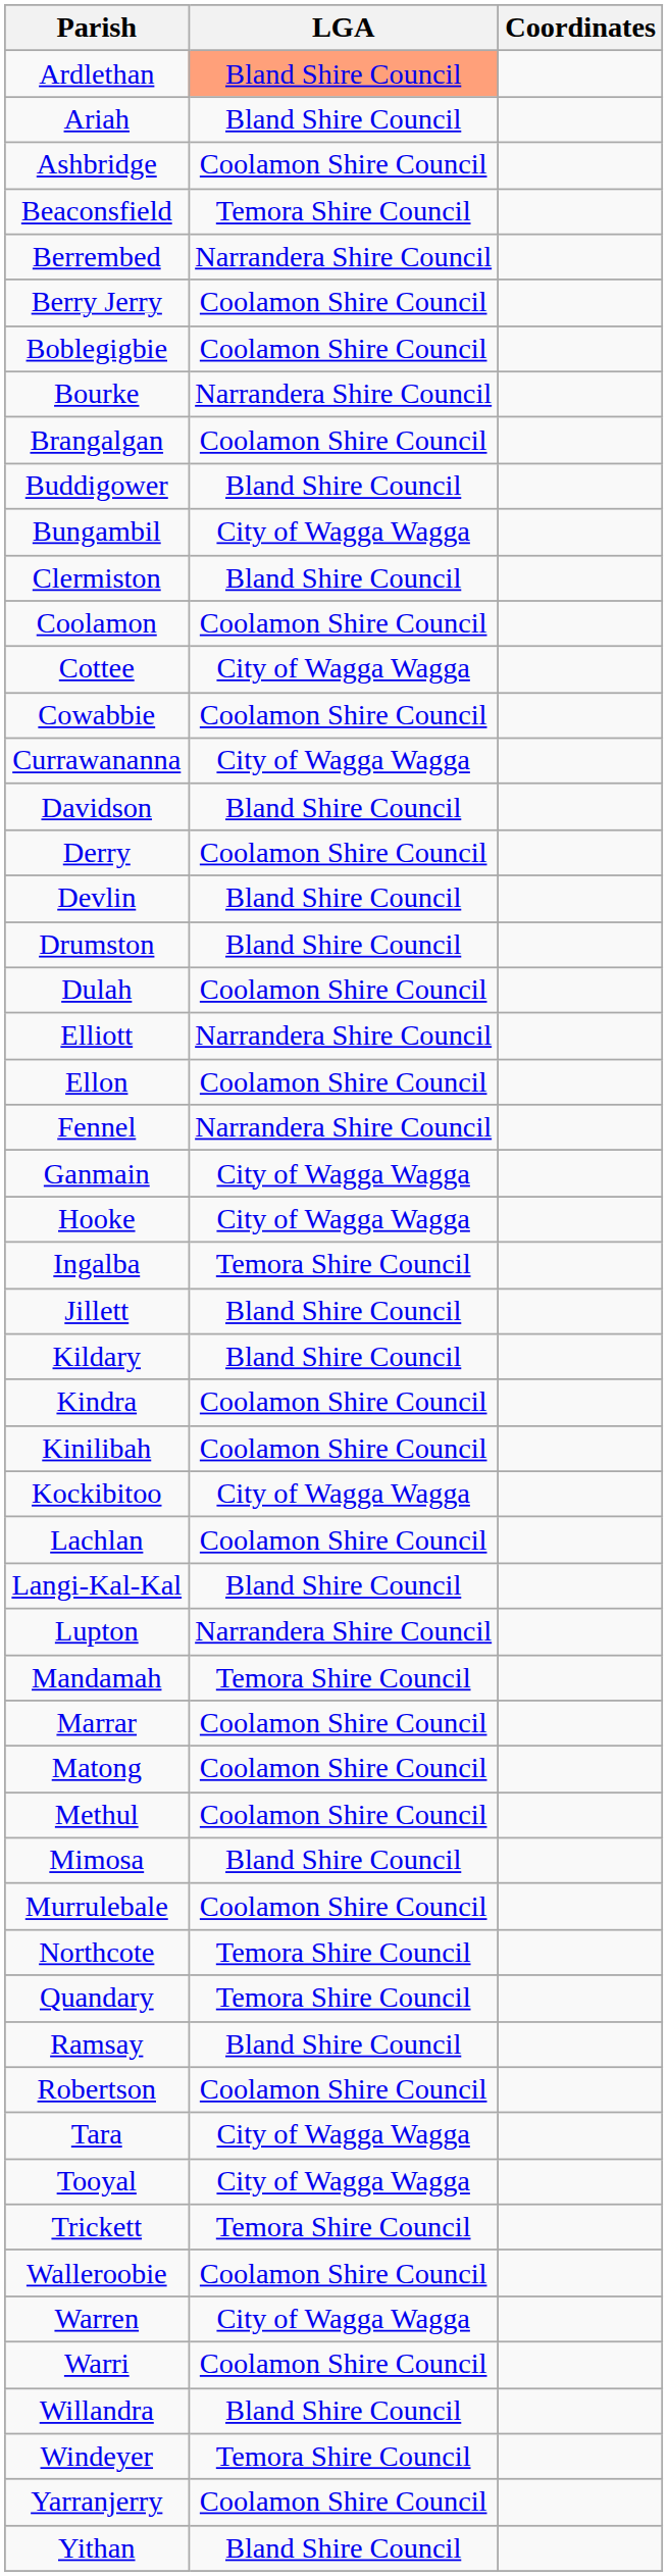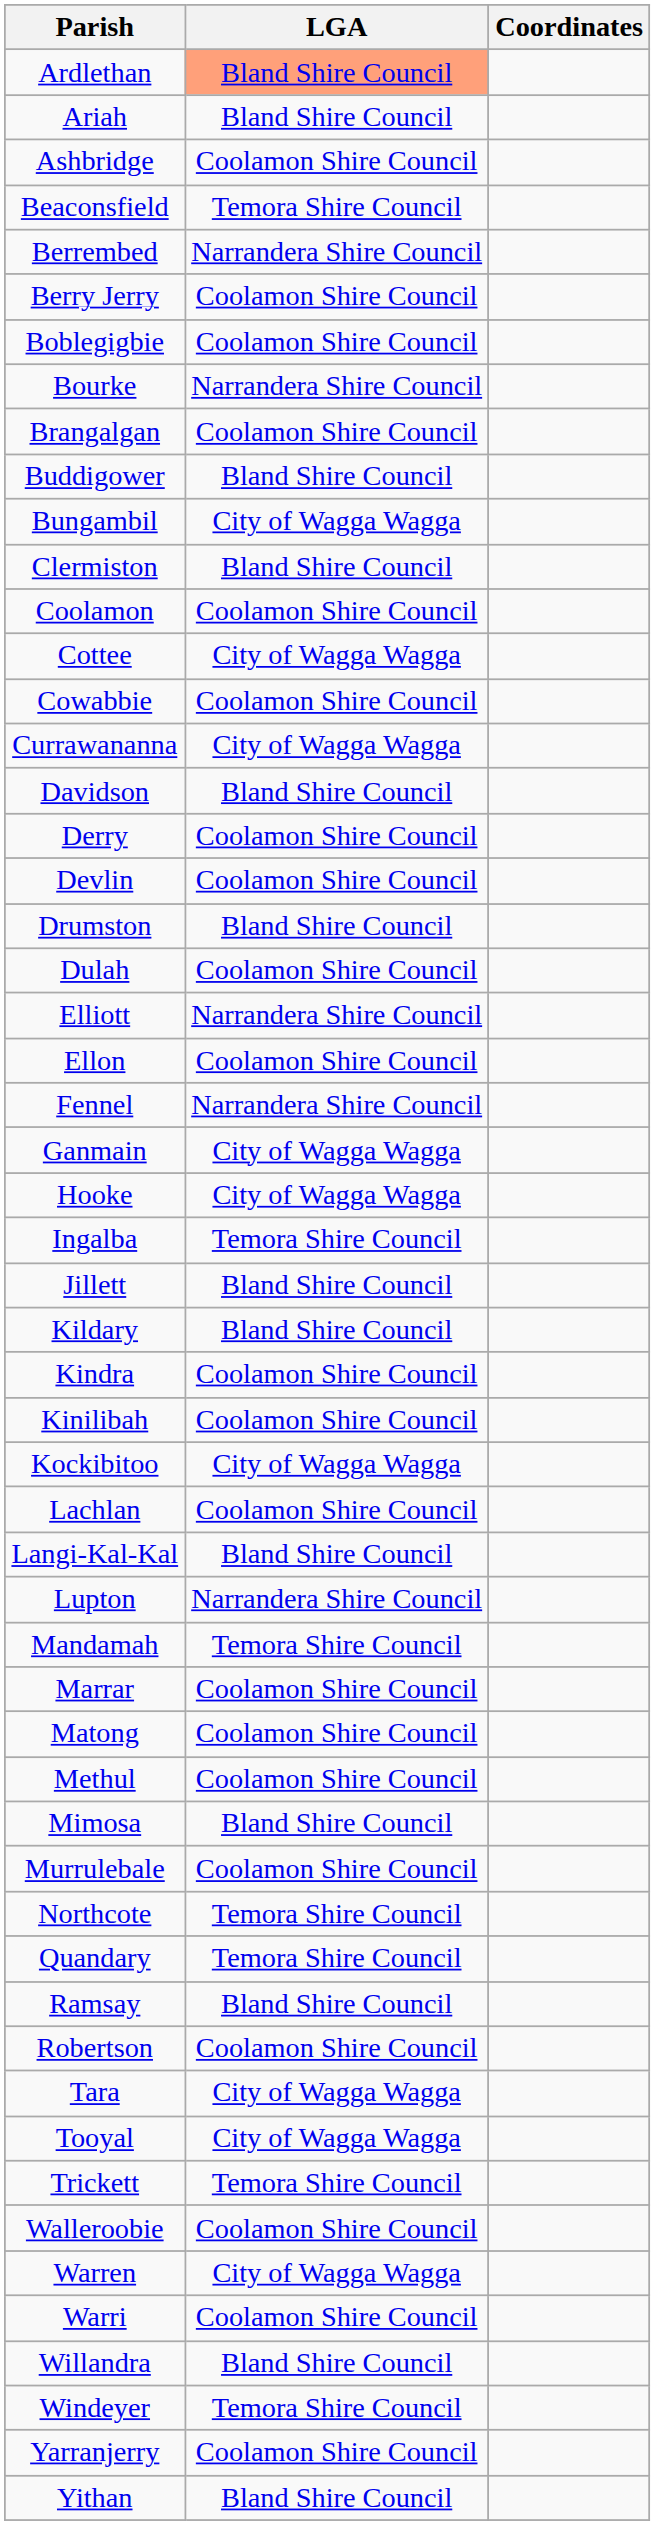Devlin | LGA: Bland Shire Council -> Coolamon Shire Council
